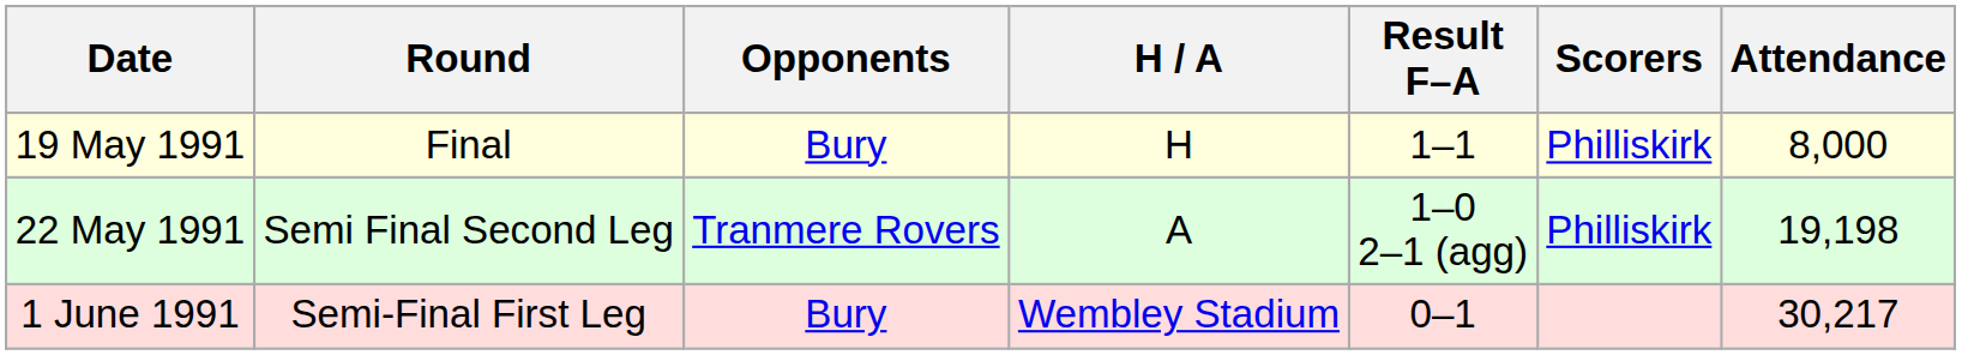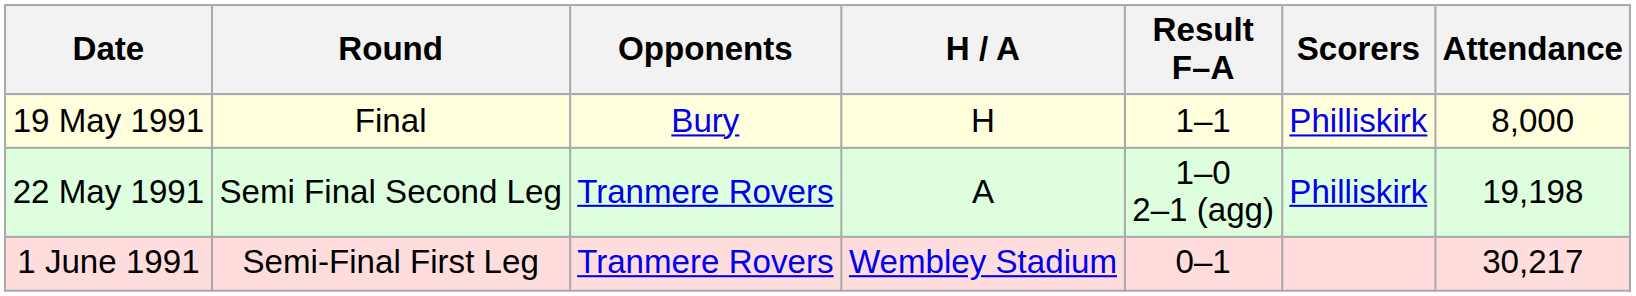1 June 1991 | Opponents: Bury -> Tranmere Rovers
